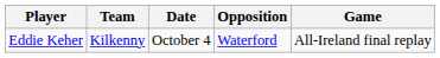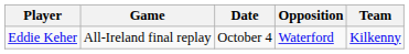columns swapped: Team <-> Game
